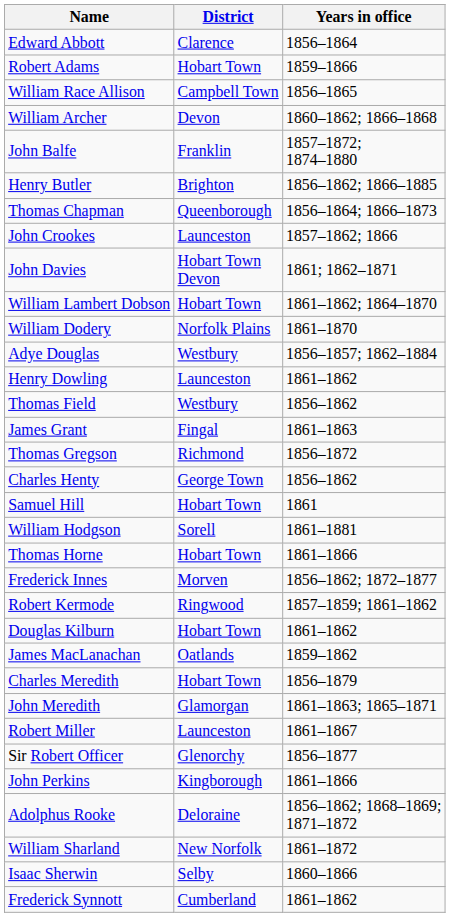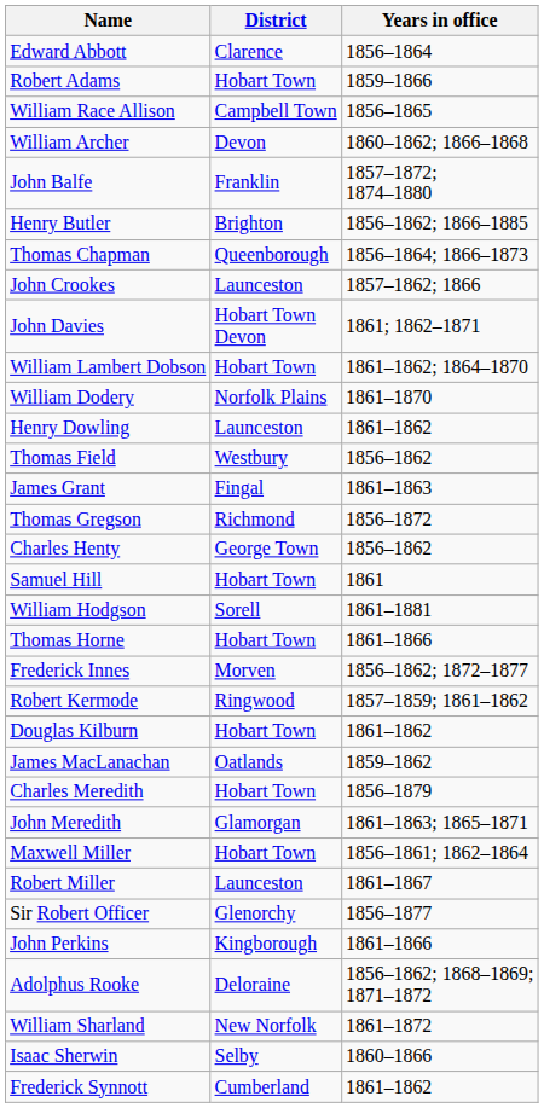- row: Adye Douglas | Westbury | 1856–1857; 1862–1884
+ row: Maxwell Miller | Hobart Town | 1856–1861; 1862–1864
